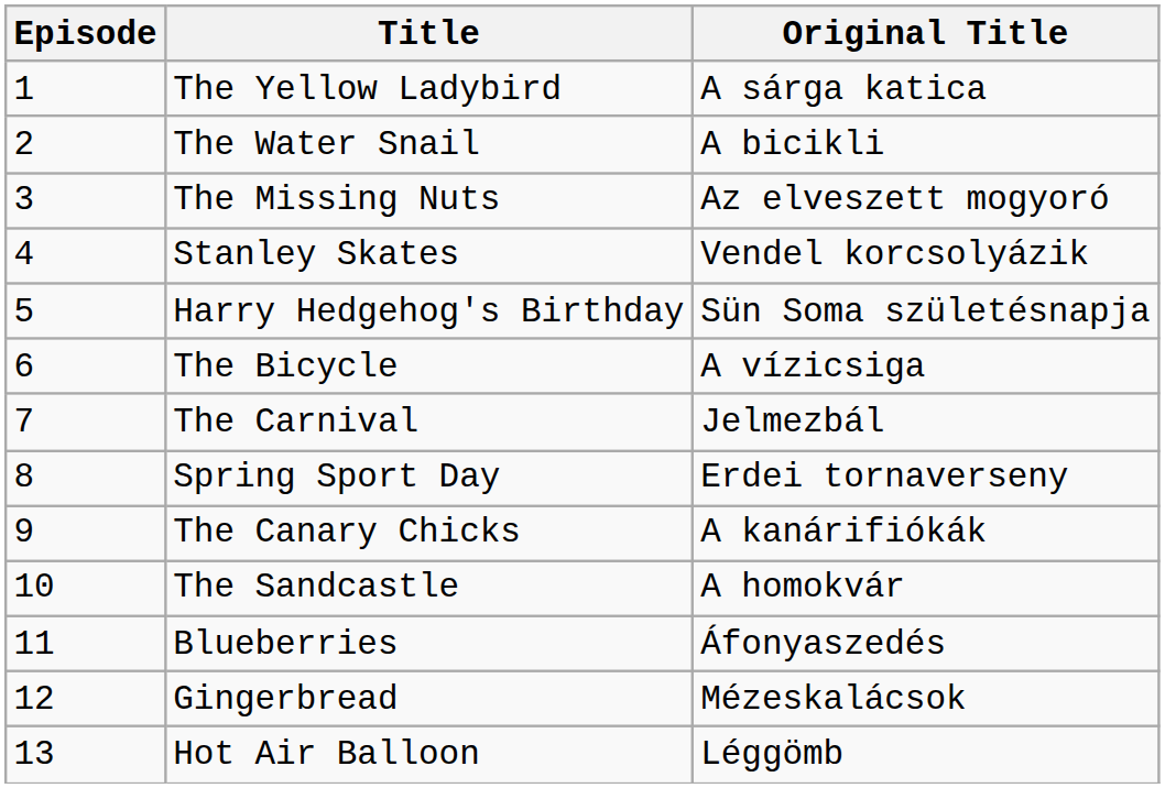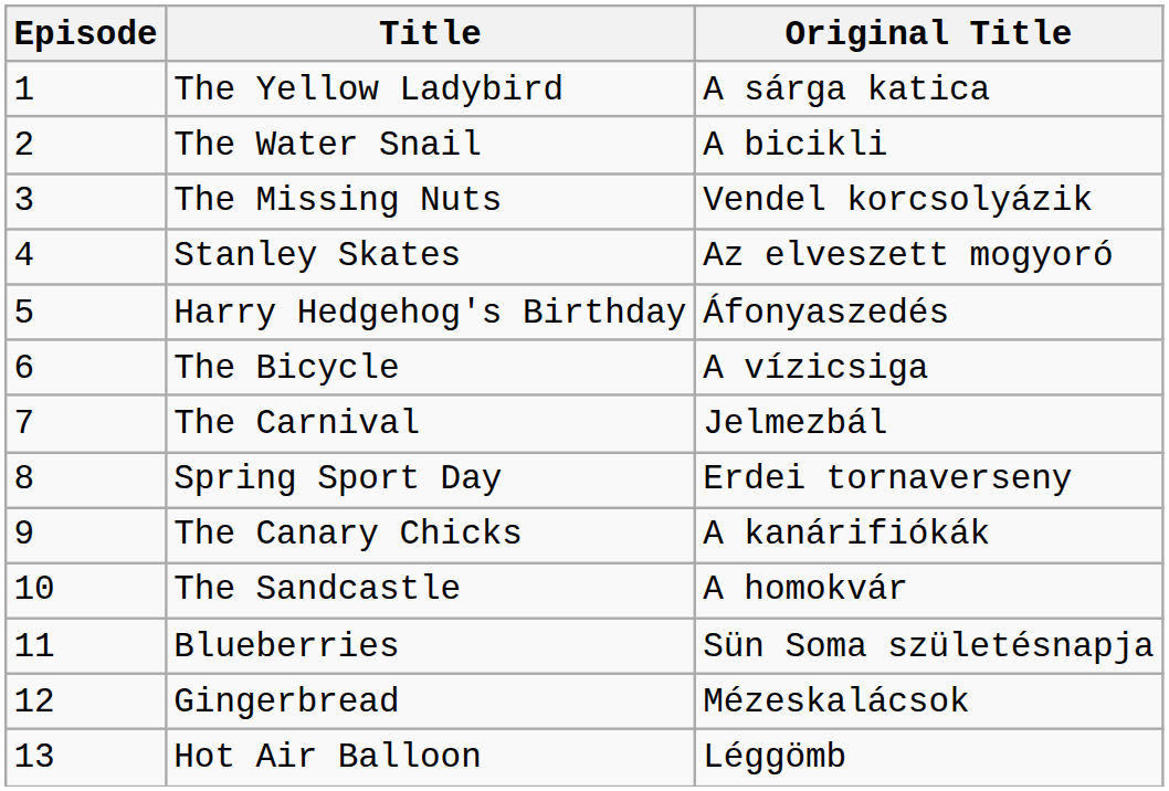The Missing Nuts | Original Title: Az elveszett mogyoró -> Vendel korcsolyázik
Stanley Skates | Original Title: Vendel korcsolyázik -> Az elveszett mogyoró
Harry Hedgehog's Birthday | Original Title: Sün Soma születésnapja -> Áfonyaszedés
Blueberries | Original Title: Áfonyaszedés -> Sün Soma születésnapja
